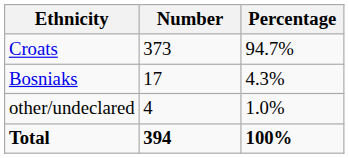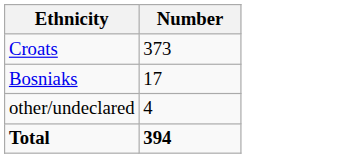- column: Percentage | 94.7% | 4.3% | 1.0% | 100%
